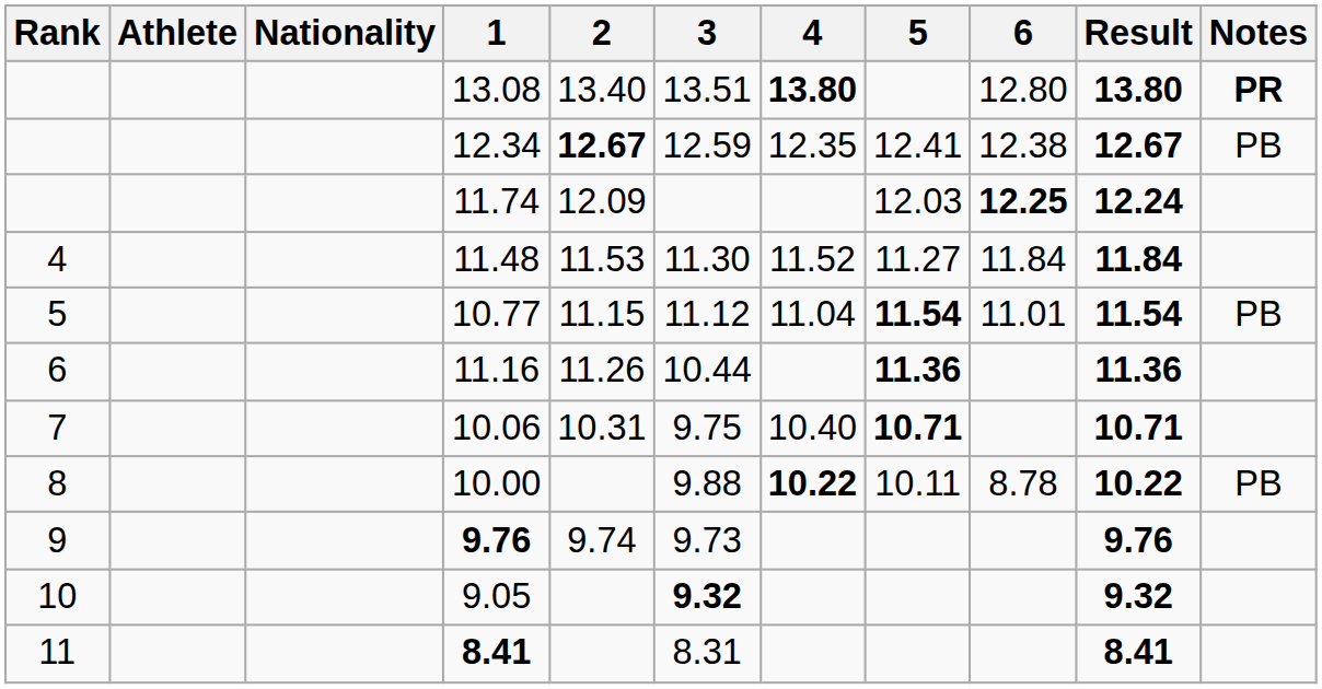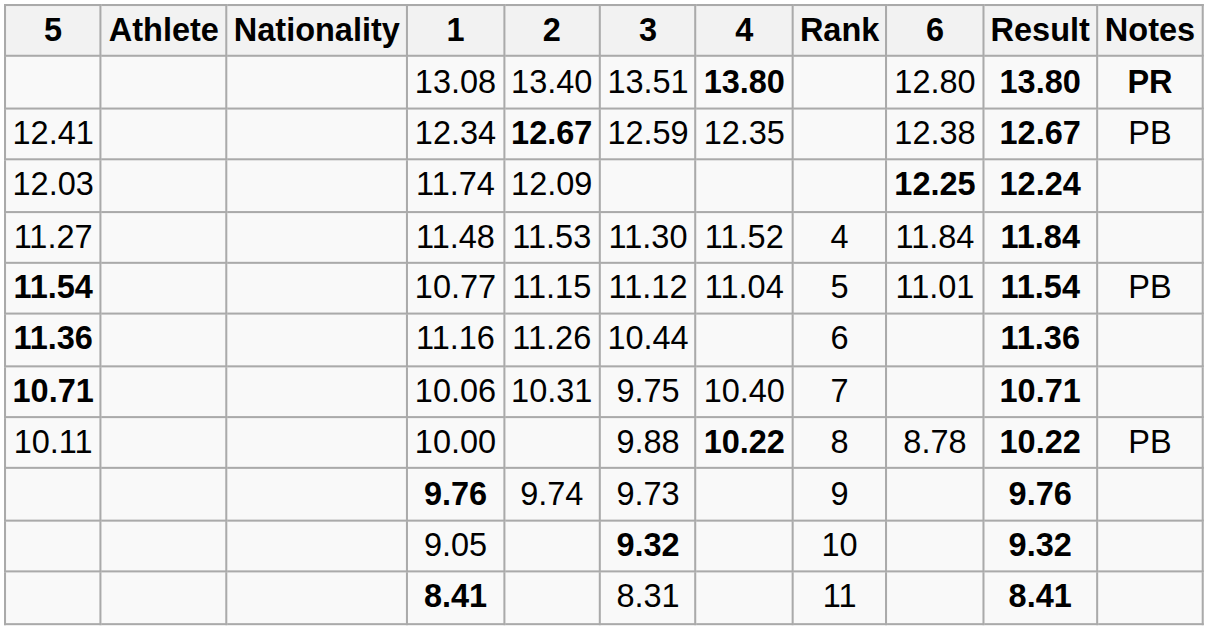columns swapped: Rank <-> 5
